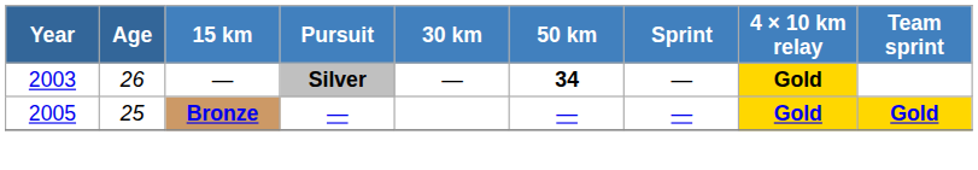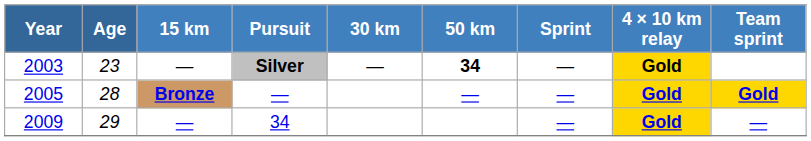2003 | Age: 26 -> 23
2005 | Age: 25 -> 28
+ row: 2009 | 29 | — | 34 | — | Gold | —
